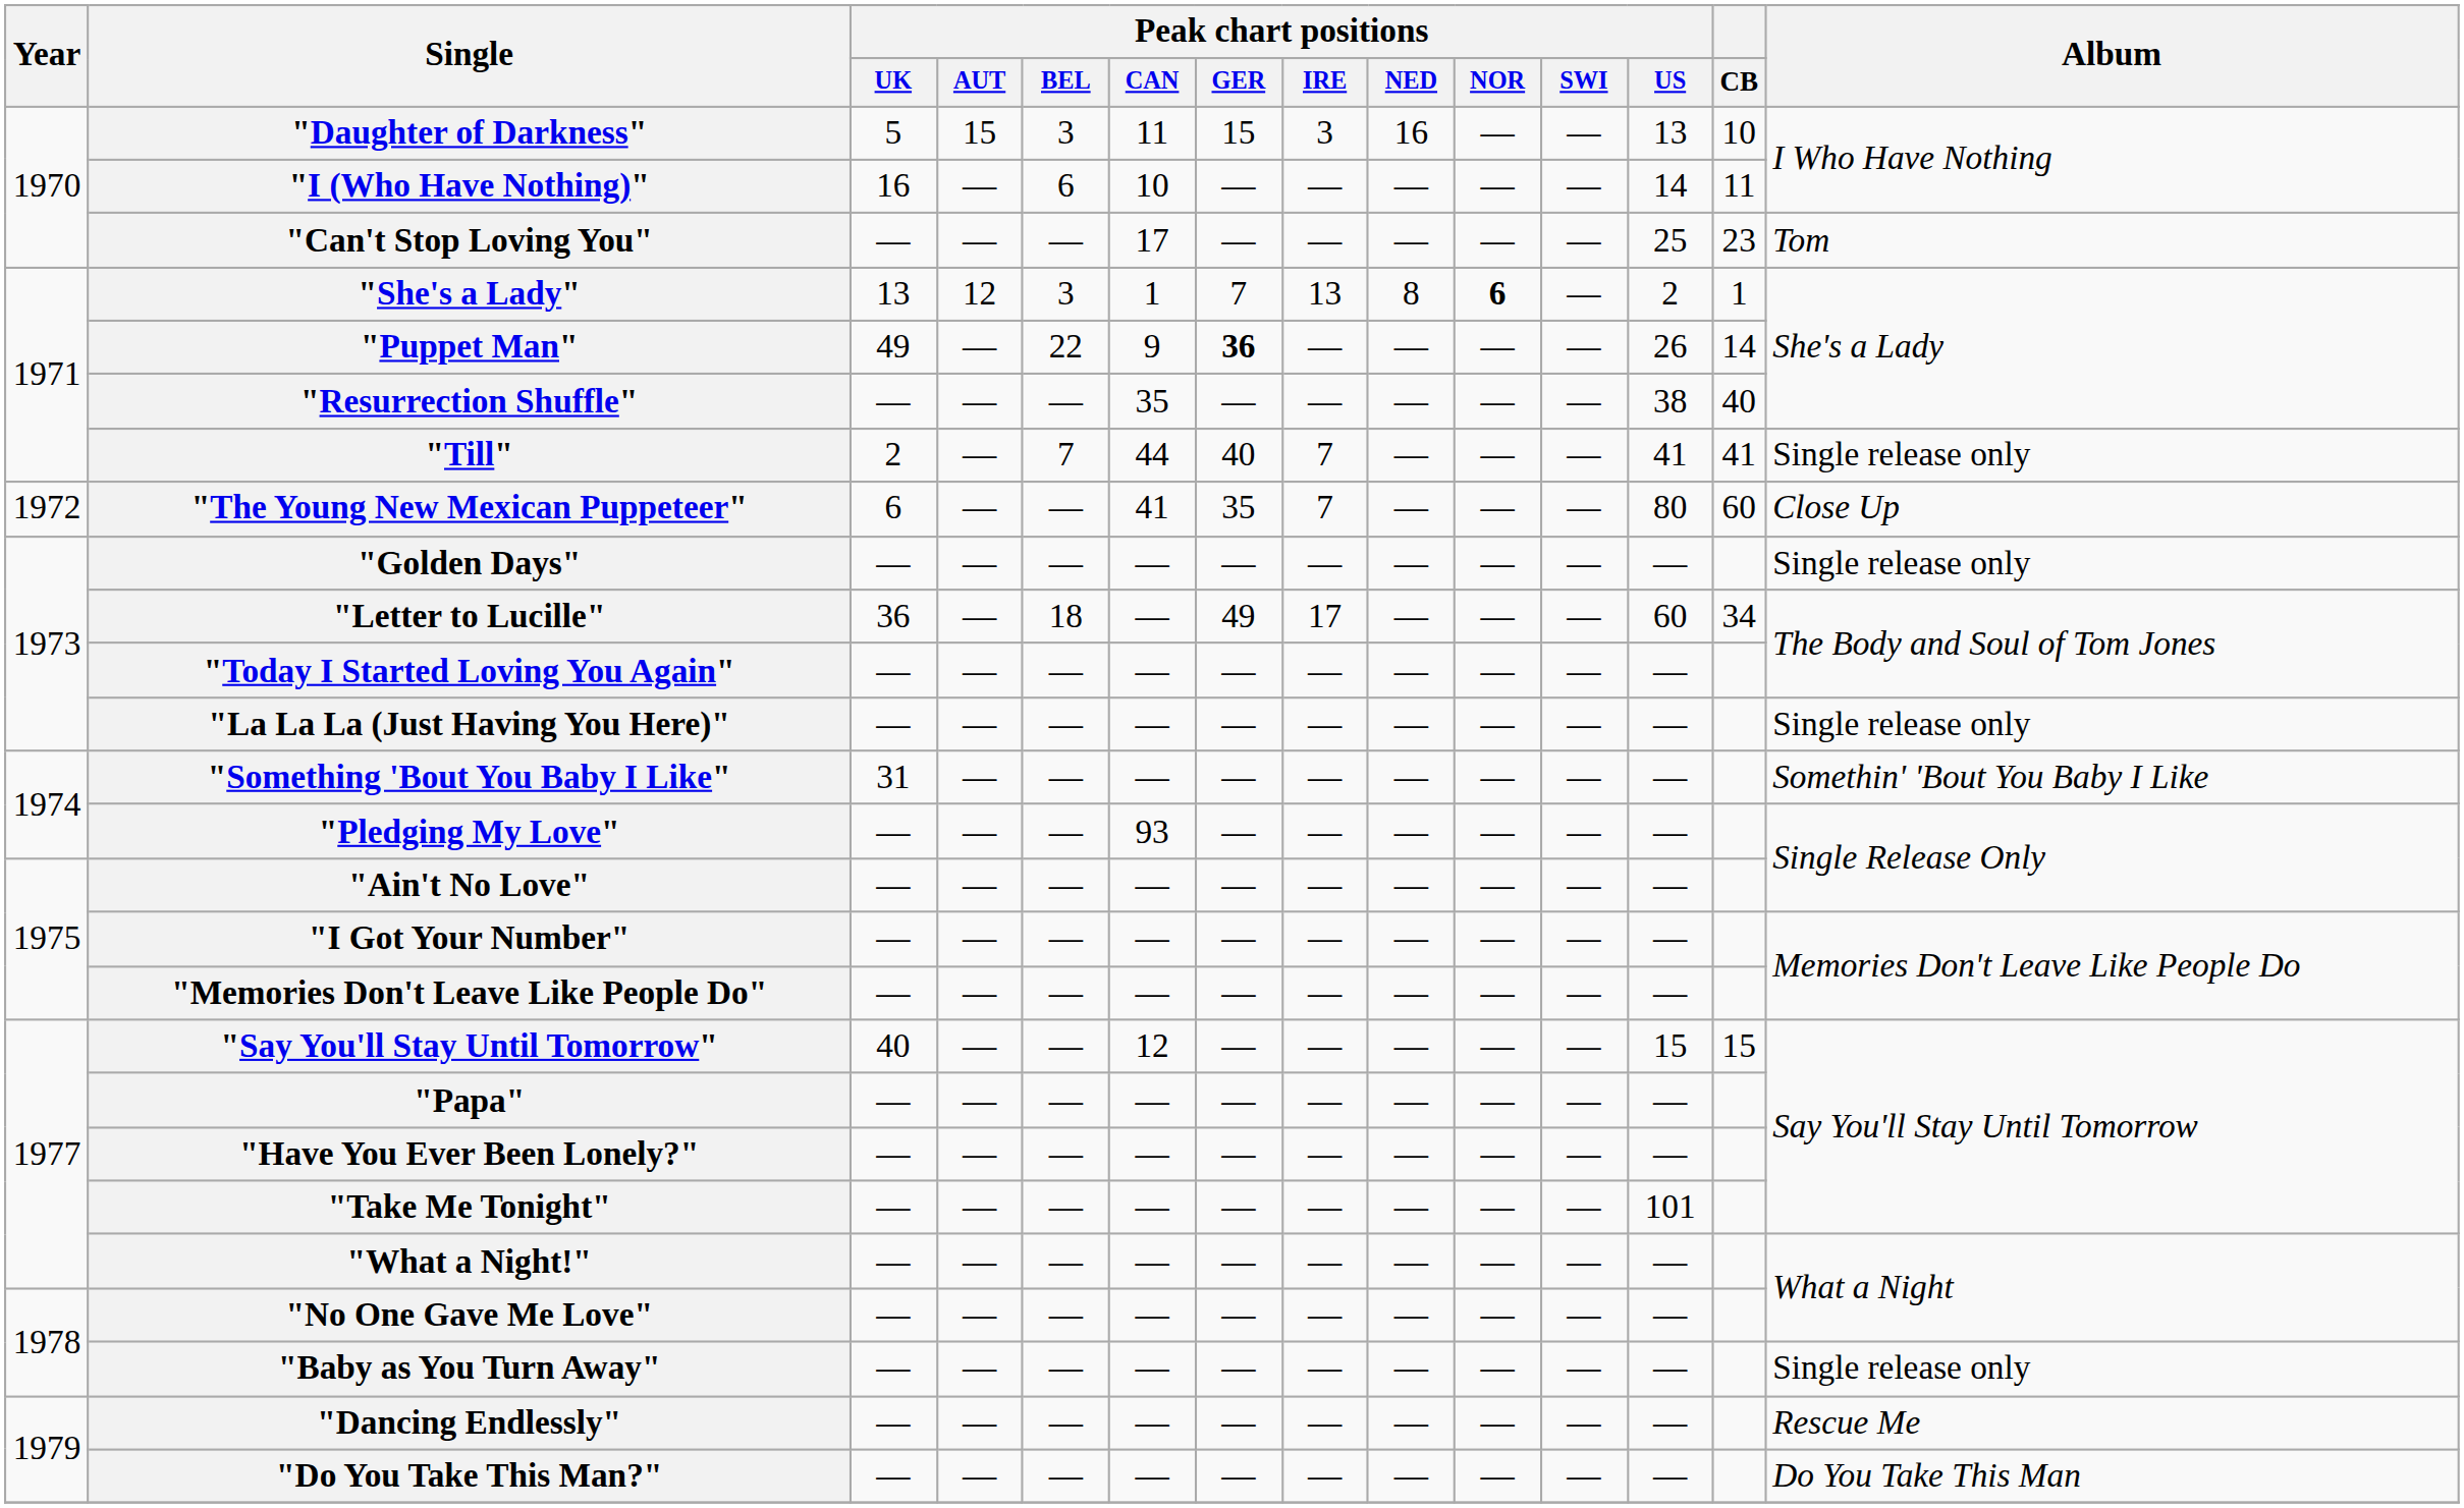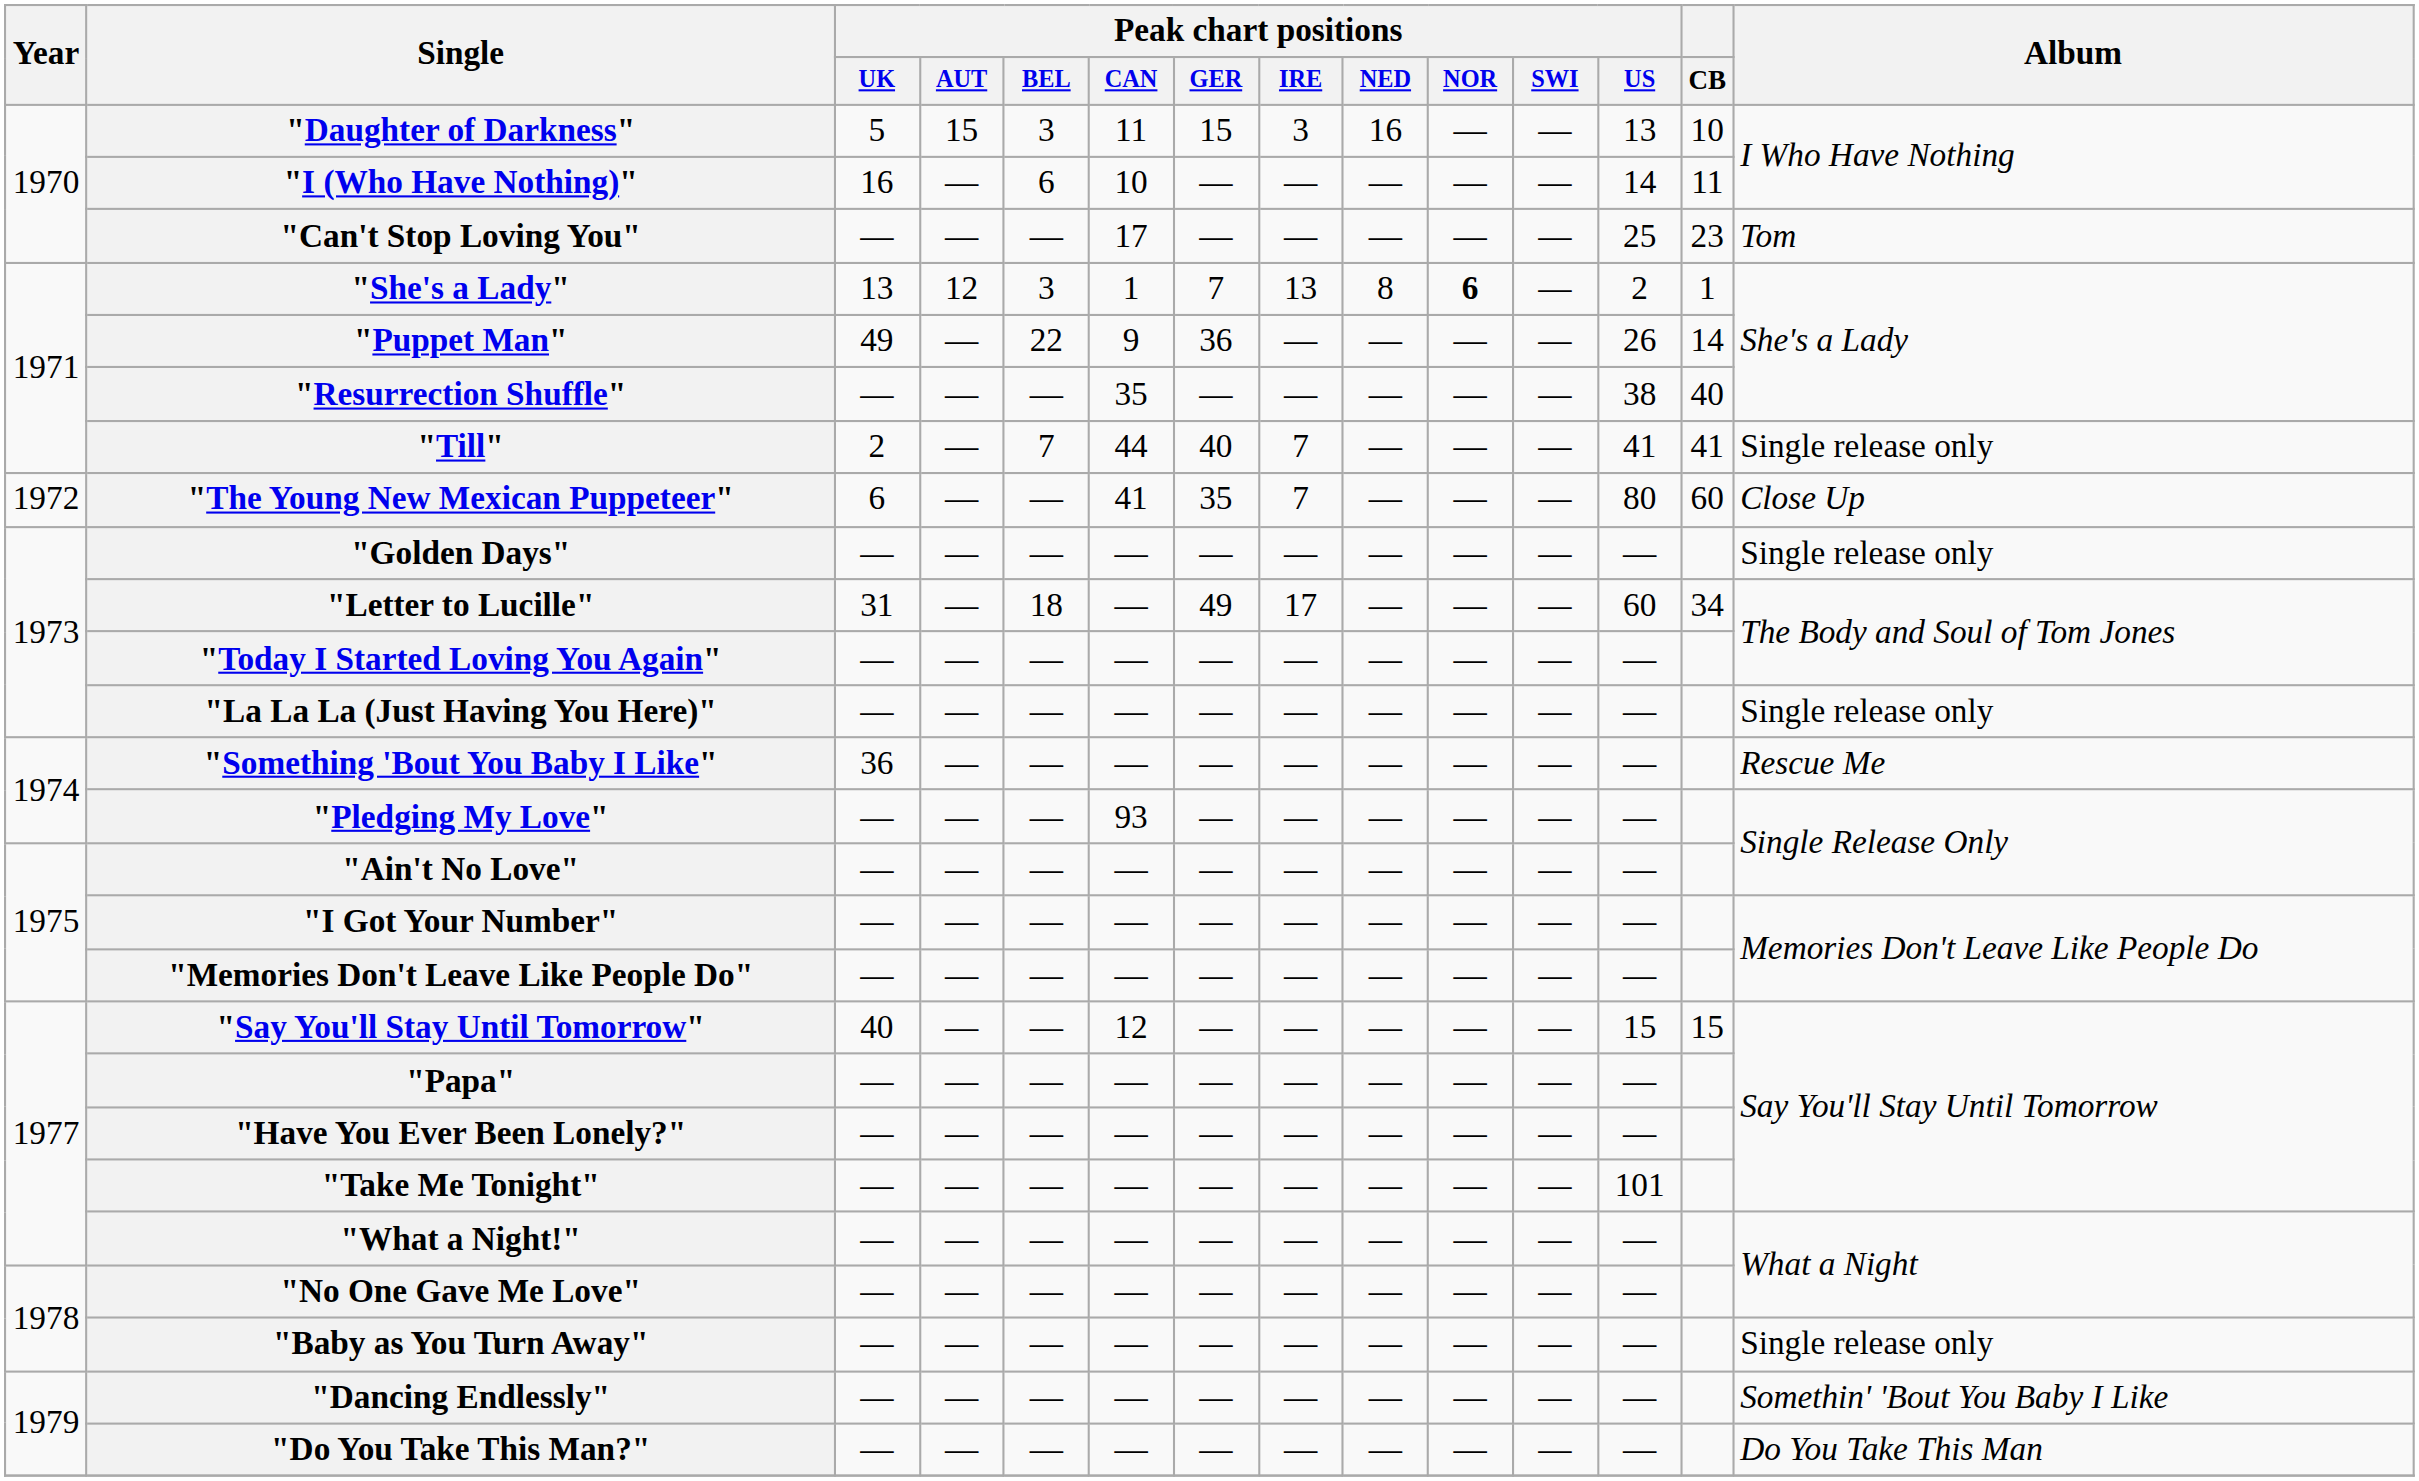"Puppet Man" | Peak chart positions / GER: bold -> normal
"Letter to Lucille" | Peak chart positions / UK: 36 -> 31
"Something 'Bout You Baby I Like" | Peak chart positions / UK: 31 -> 36
"Something 'Bout You Baby I Like" | Album: Somethin' 'Bout You Baby I Like -> Rescue Me
"Dancing Endlessly" | Album: Rescue Me -> Somethin' 'Bout You Baby I Like
